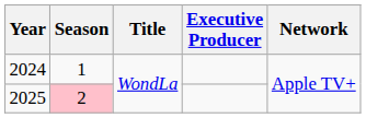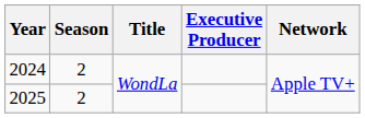2024 | Season: 1 -> 2
2025 | Season: pink background -> no background
